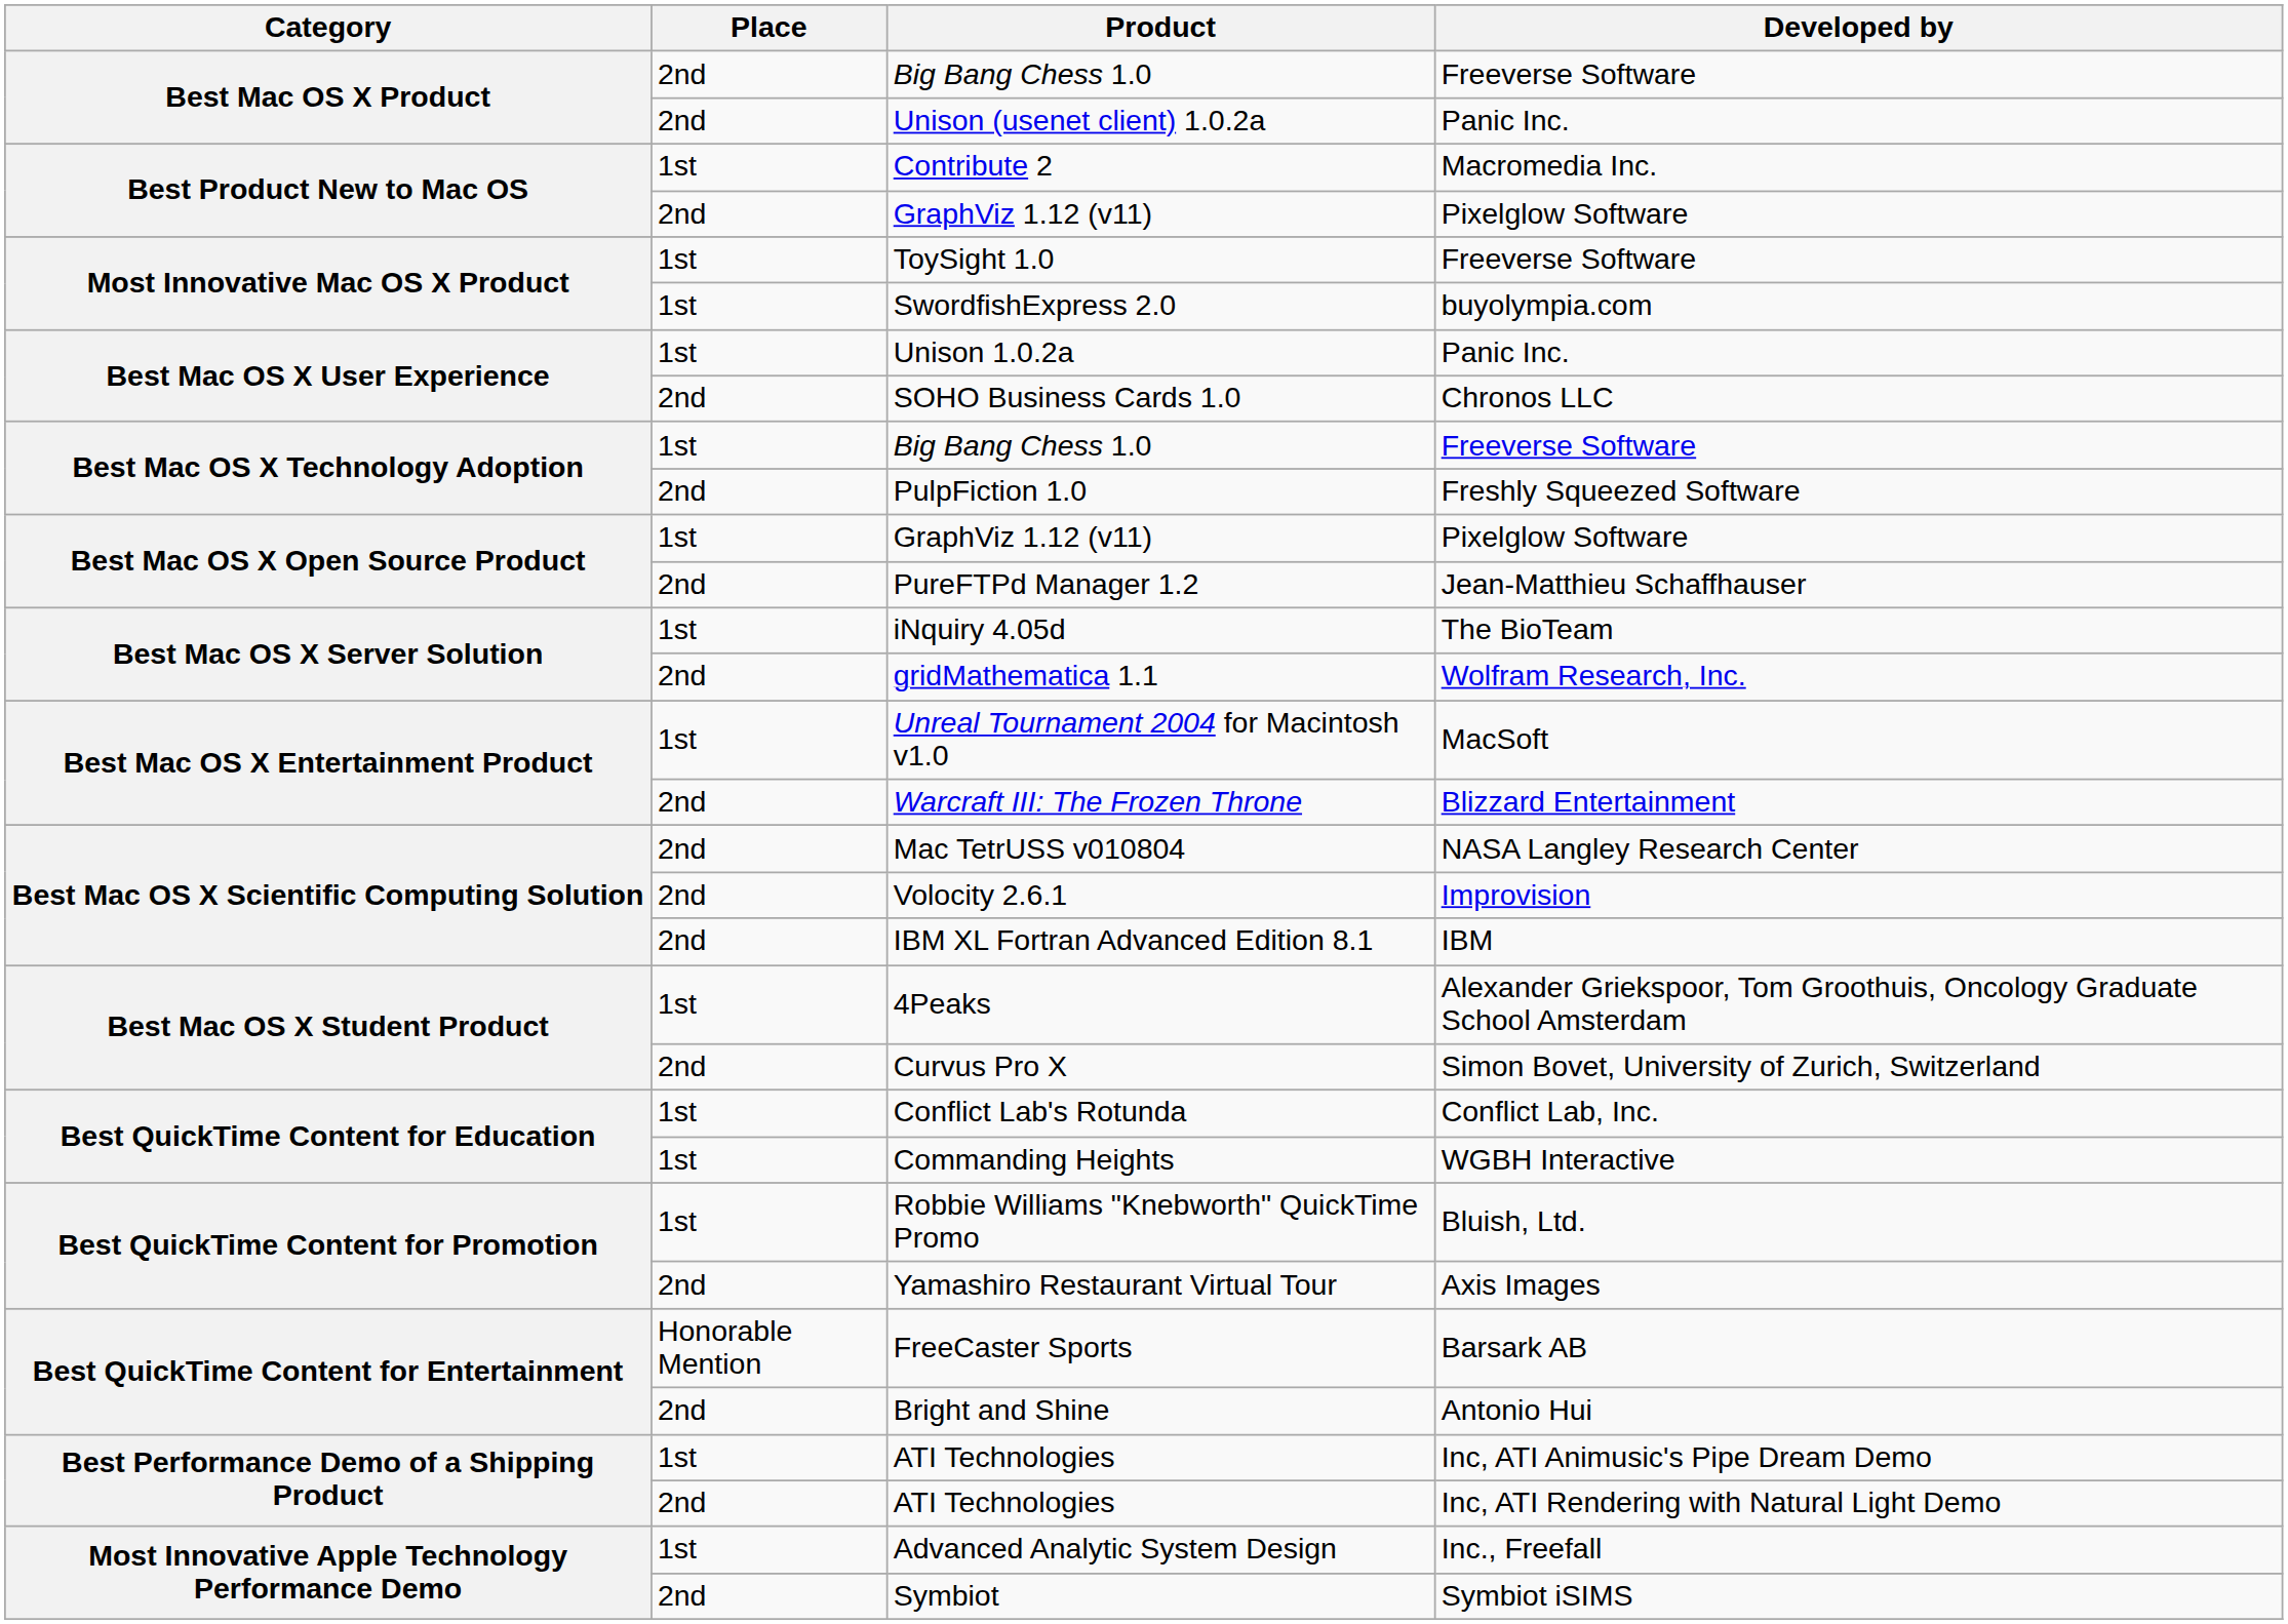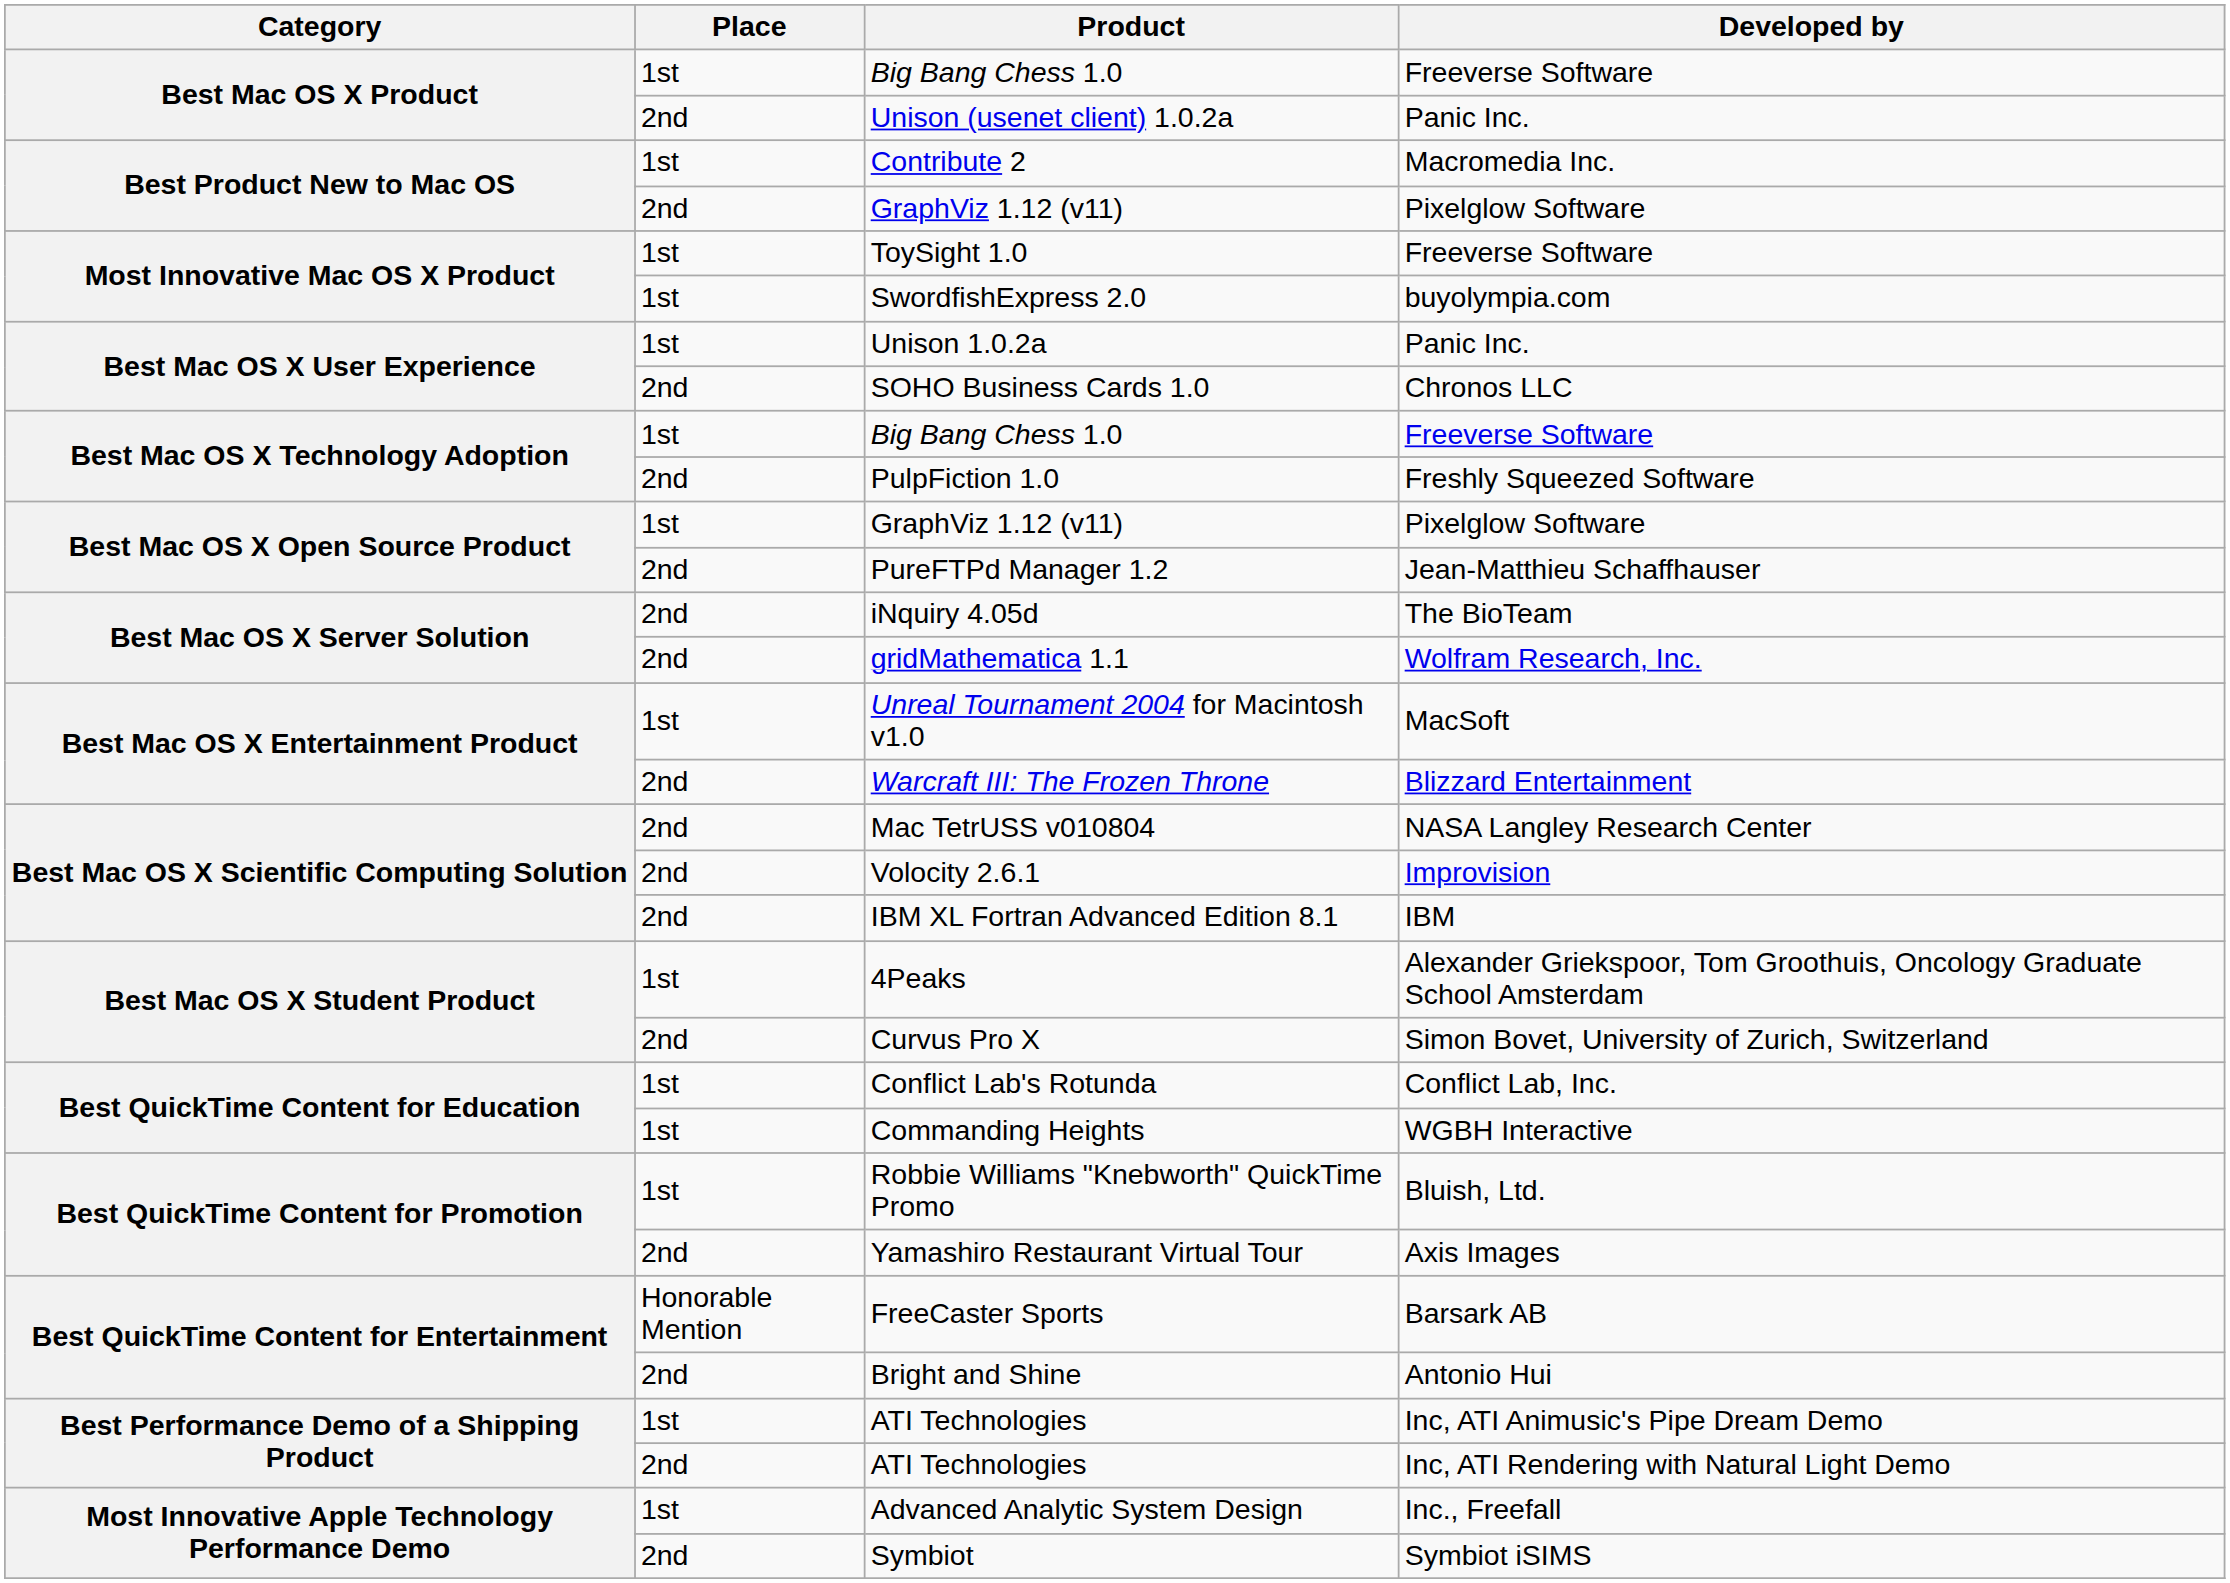Best Mac OS X Product / Big Bang Chess 1.0 | Place: 2nd -> 1st
iNquiry 4.05d | Place: 1st -> 2nd
